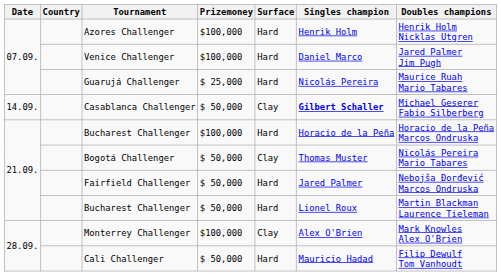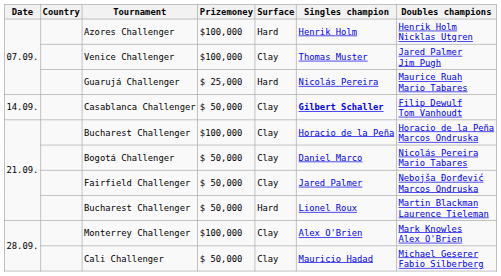Venice Challenger | Surface: Hard -> Clay
Venice Challenger | Singles champion: Daniel Marco -> Thomas Muster
Casablanca Challenger | Doubles champions: Michael Geserer Fabio Silberberg -> Filip Dewulf Tom Vanhoudt
Bucharest Challenger / $100,000 | Surface: Hard -> Clay
Bogotá Challenger | Singles champion: Thomas Muster -> Daniel Marco
Fairfield Challenger | Surface: Hard -> Clay
Cali Challenger | Surface: Hard -> Clay
Cali Challenger | Doubles champions: Filip Dewulf Tom Vanhoudt -> Michael Geserer Fabio Silberberg
